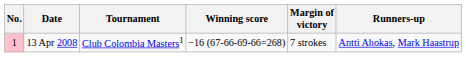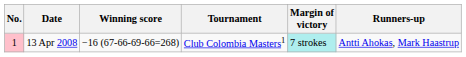columns swapped: Tournament <-> Winning score
13 Apr 2008 | Margin of victory: no background -> paleturquoise background
